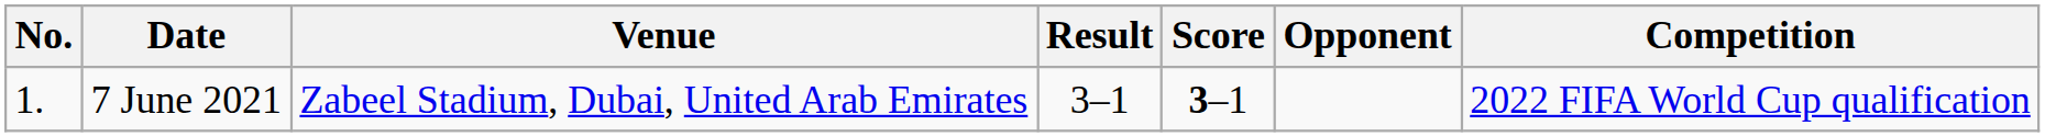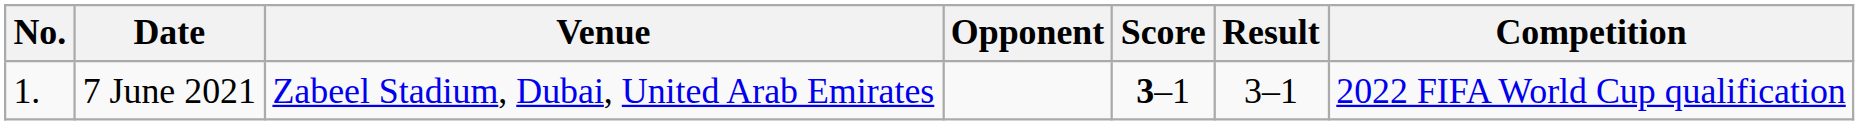columns swapped: Opponent <-> Result
